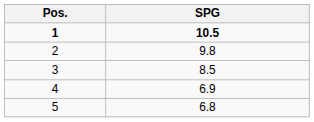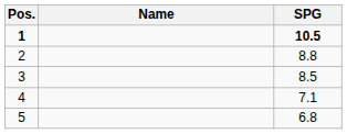+ column: Name
2 | SPG: 9.8 -> 8.8
4 | SPG: 6.9 -> 7.1
